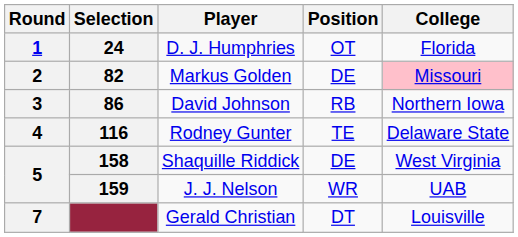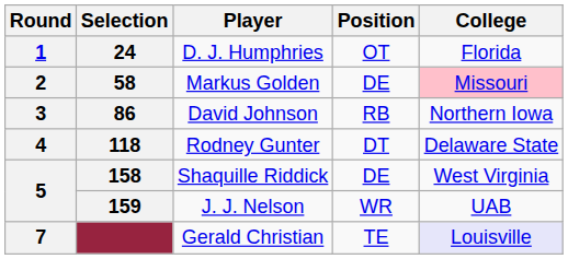Markus Golden | Selection: 82 -> 58
Rodney Gunter | Selection: 116 -> 118
Rodney Gunter | Position: TE -> DT
Gerald Christian | Position: DT -> TE
Gerald Christian | College: no background -> lavender background
